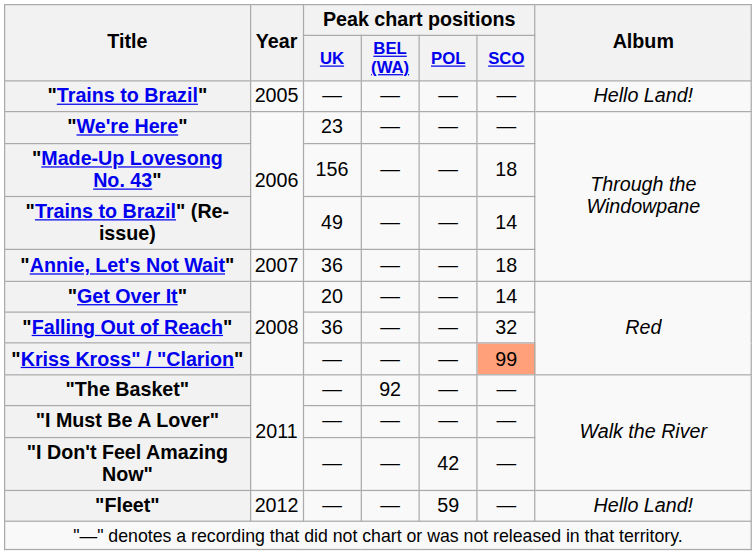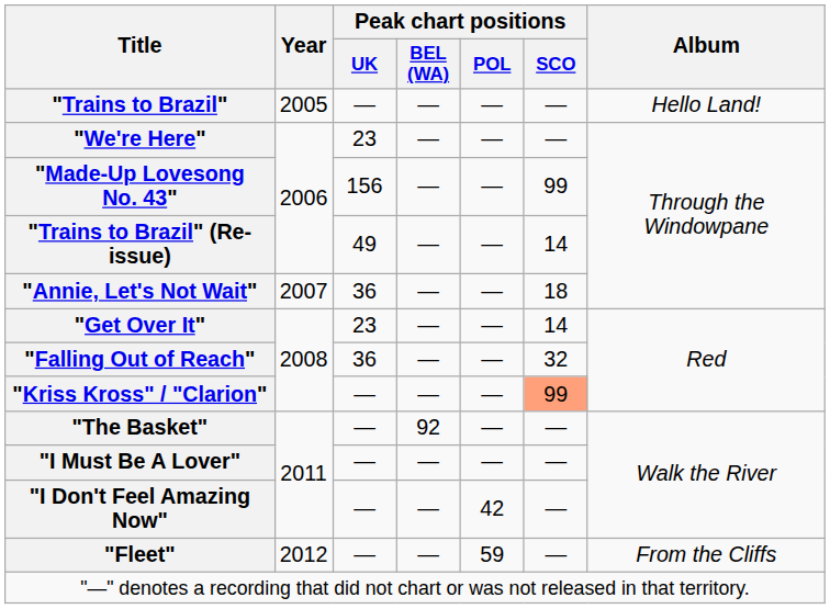"Made-Up Lovesong No. 43" | Peak chart positions / SCO: 18 -> 99
"Get Over It" | Peak chart positions / UK: 20 -> 23
"Fleet" | Album: Hello Land! -> From the Cliffs
